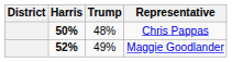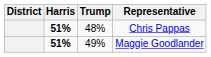Chris Pappas | Harris: 50% -> 51%
Maggie Goodlander | Harris: 52% -> 51%
